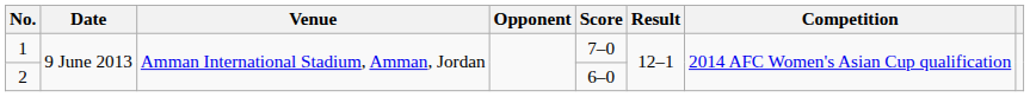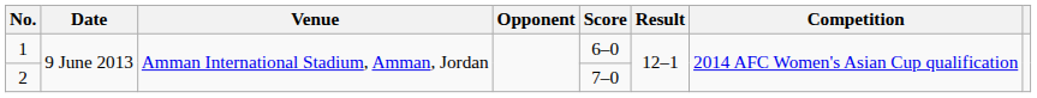1 | Score: 7–0 -> 6–0
2 | Score: 6–0 -> 7–0
